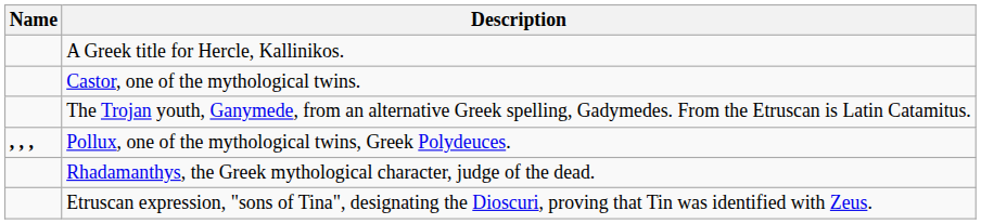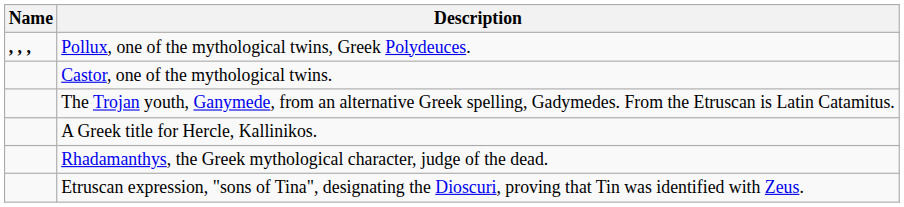rows swapped: A Greek title for Hercle, Kallinikos. <-> Pollux, one of the mythological twins, Greek Polydeuces.
